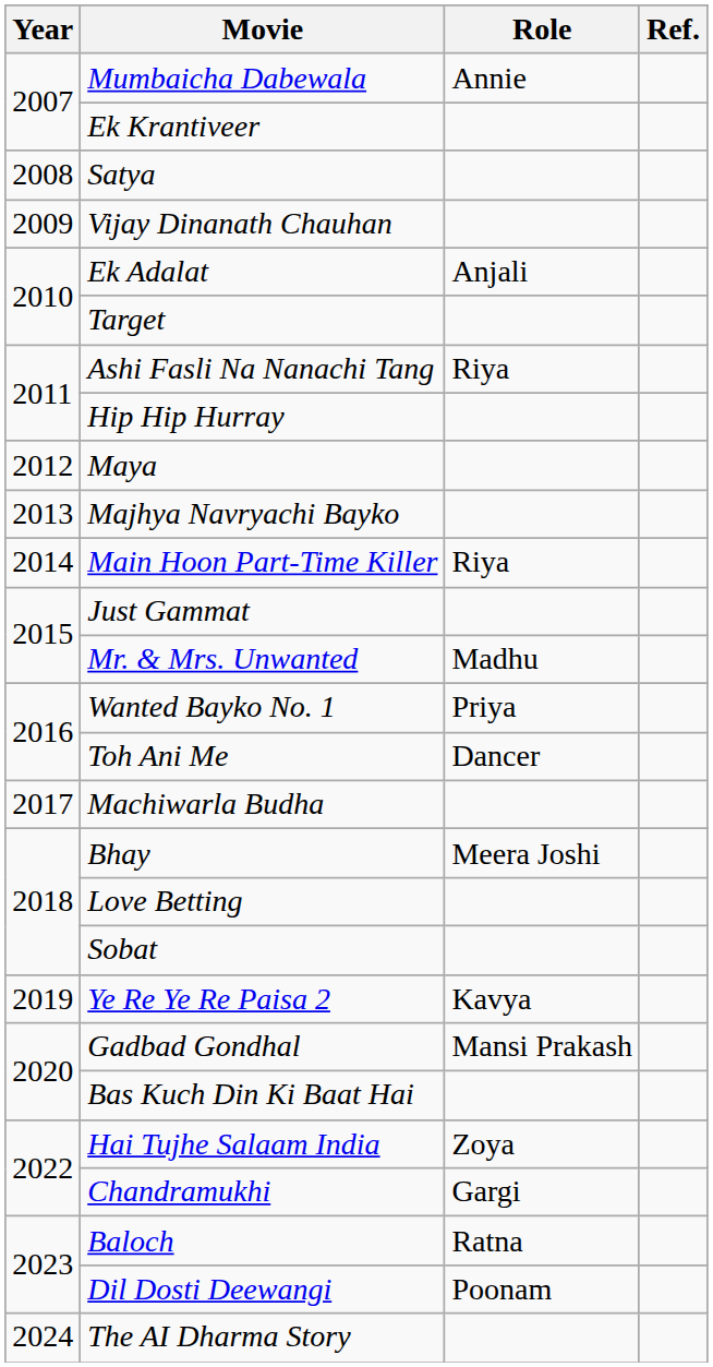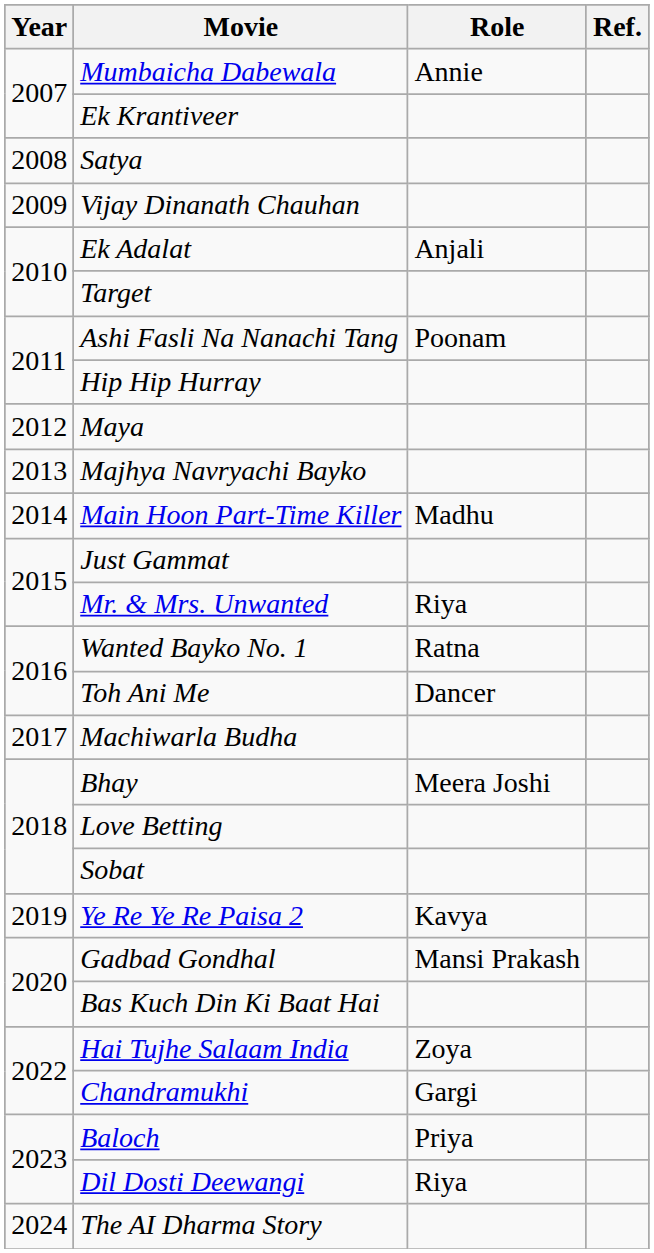Ashi Fasli Na Nanachi Tang | Role: Riya -> Poonam
Main Hoon Part-Time Killer | Role: Riya -> Madhu
Mr. & Mrs. Unwanted | Role: Madhu -> Riya
Wanted Bayko No. 1 | Role: Priya -> Ratna
Baloch | Role: Ratna -> Priya
Dil Dosti Deewangi | Role: Poonam -> Riya
